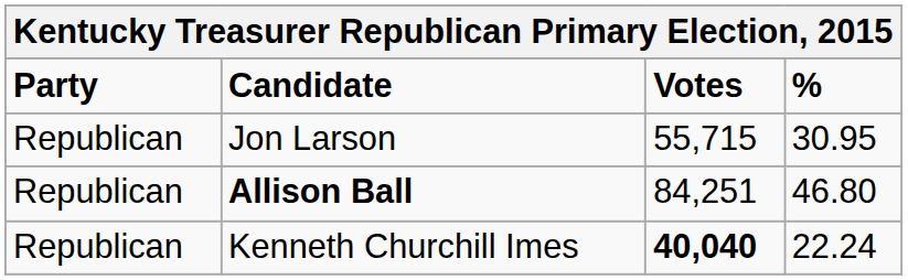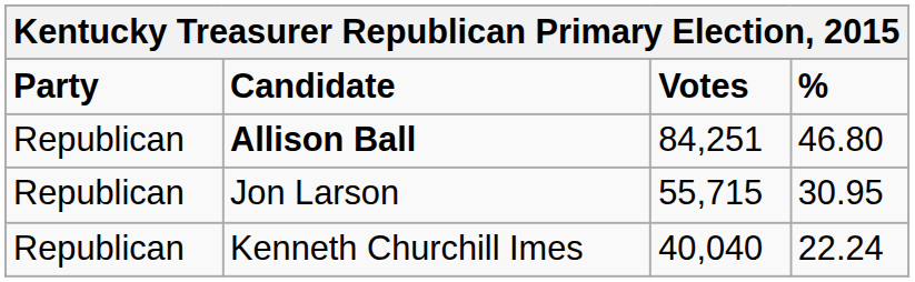rows swapped: Allison Ball <-> Jon Larson
Kenneth Churchill Imes | Votes: bold -> normal
